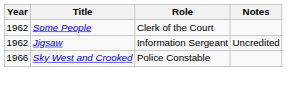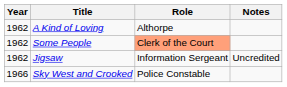+ row: 1962 | A Kind of Loving | Althorpe
Some People | Role: no background -> lightsalmon background
